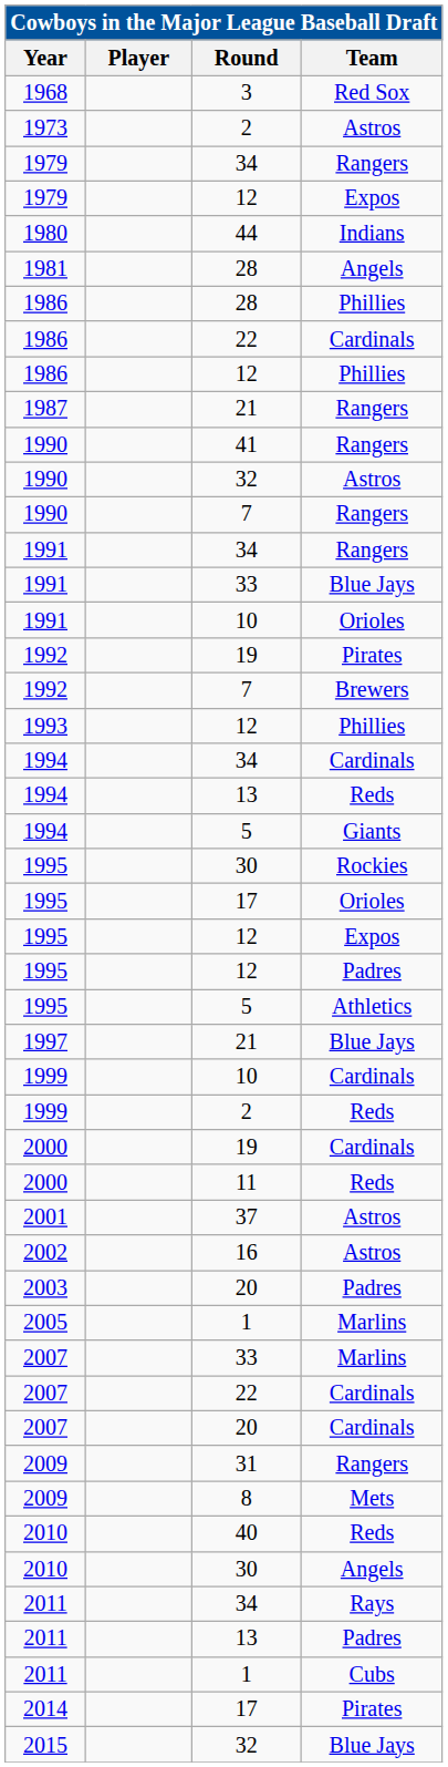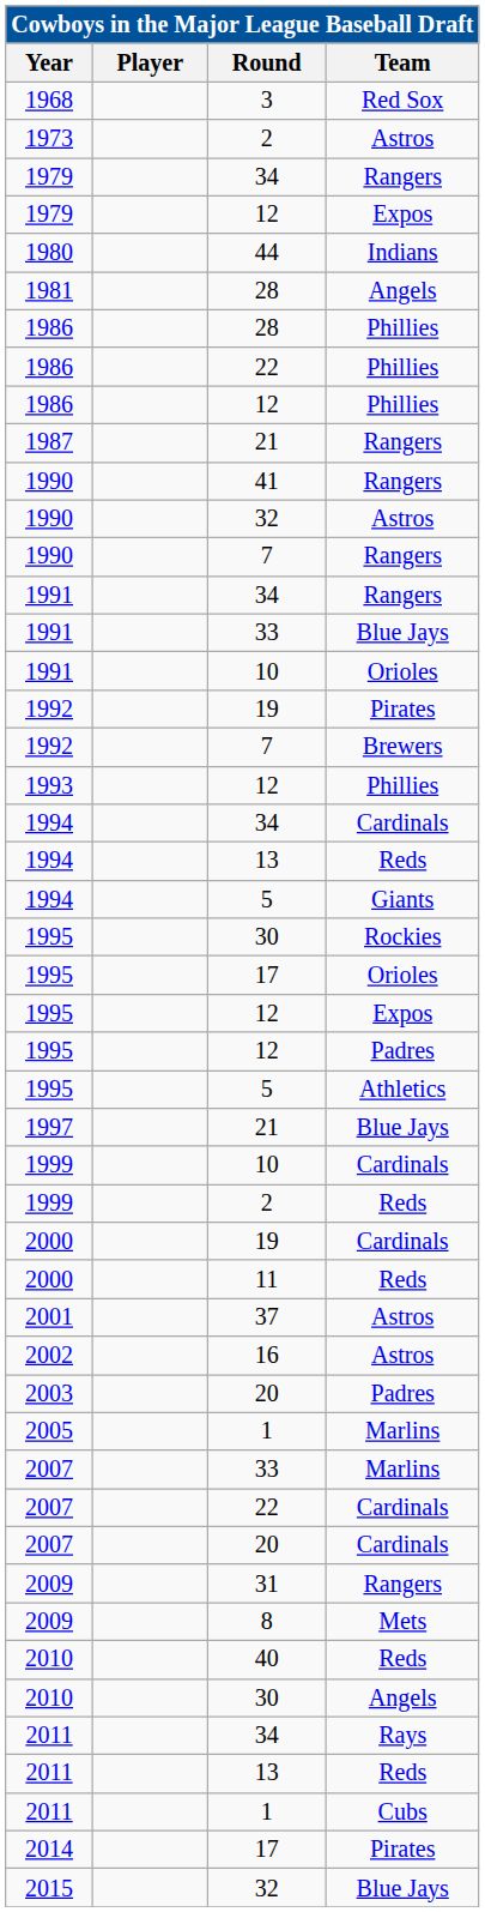1986 / 22 | Team: Cardinals -> Phillies
2011 / 13 | Team: Padres -> Reds
